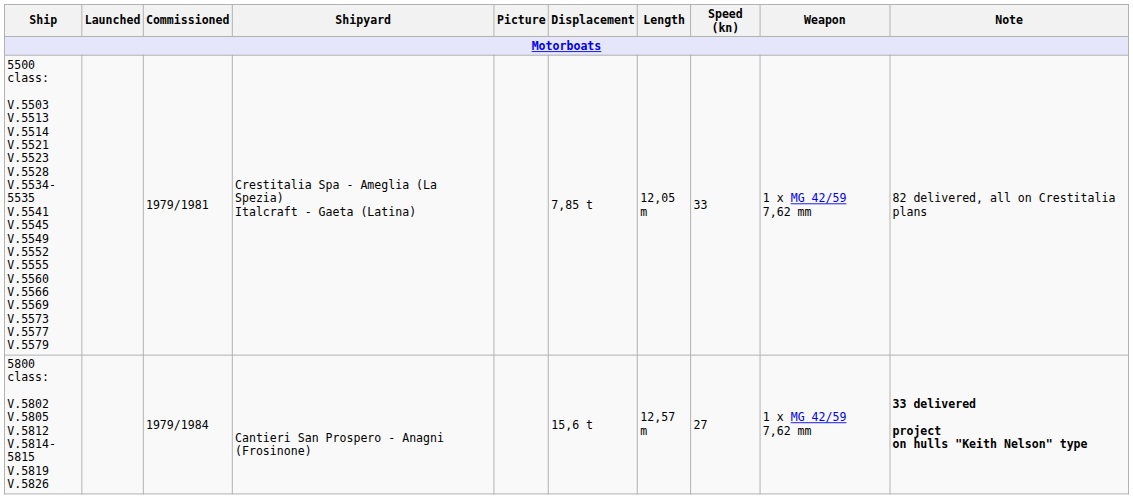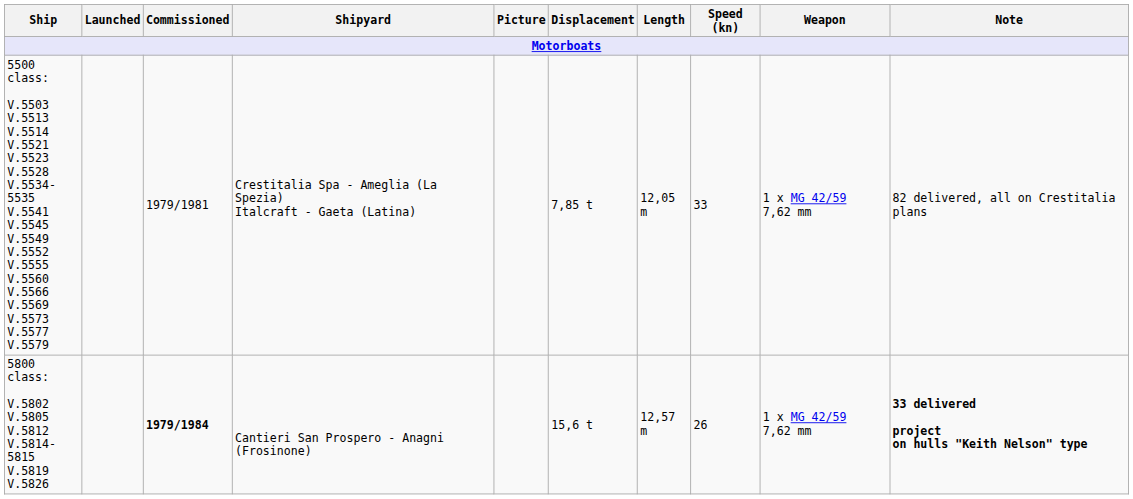5800 class: V.5802 V.5805 V.5812 V.5814-5815 V.5819 V.5826 | Commissioned: normal -> bold
5800 class: V.5802 V.5805 V.5812 V.5814-5815 V.5819 V.5826 | Speed (kn): 27 -> 26
